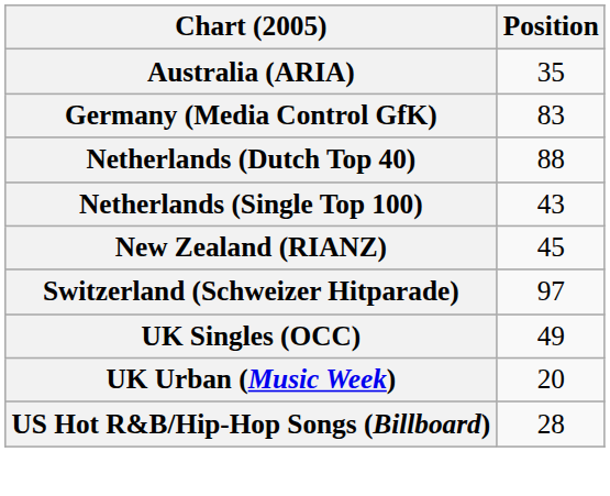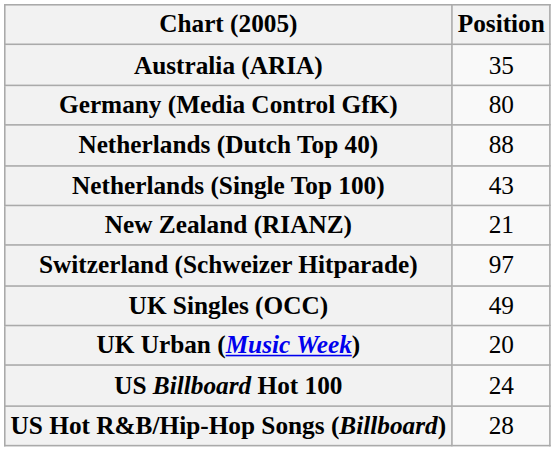Germany (Media Control GfK) | Position: 83 -> 80
New Zealand (RIANZ) | Position: 45 -> 21
+ row: US Billboard Hot 100 | 24
